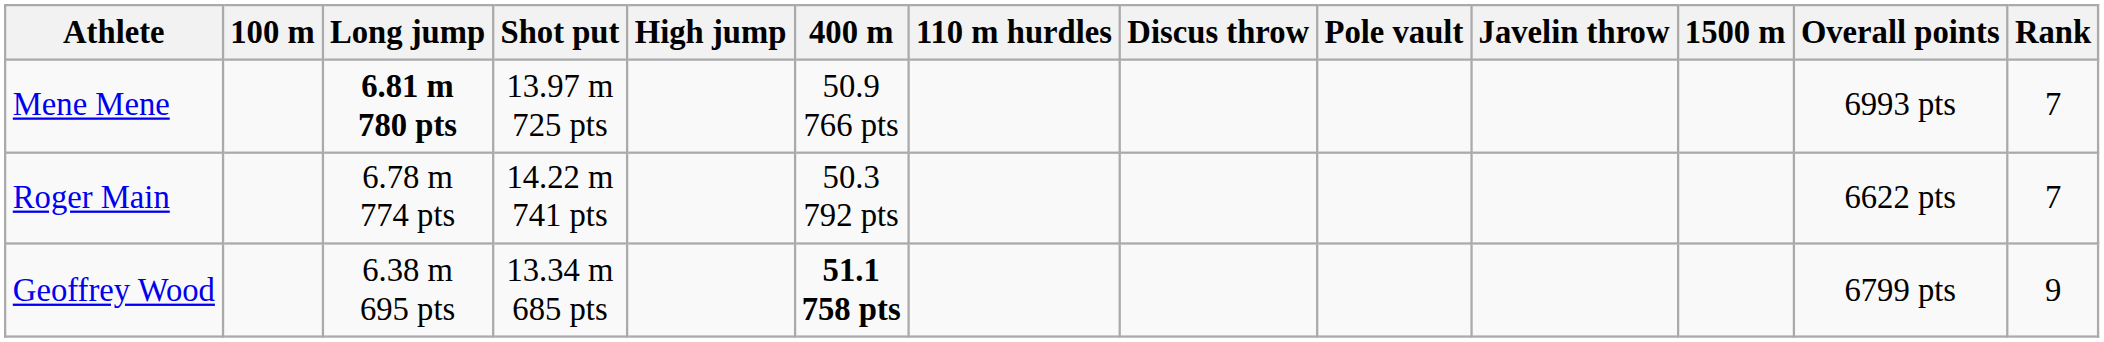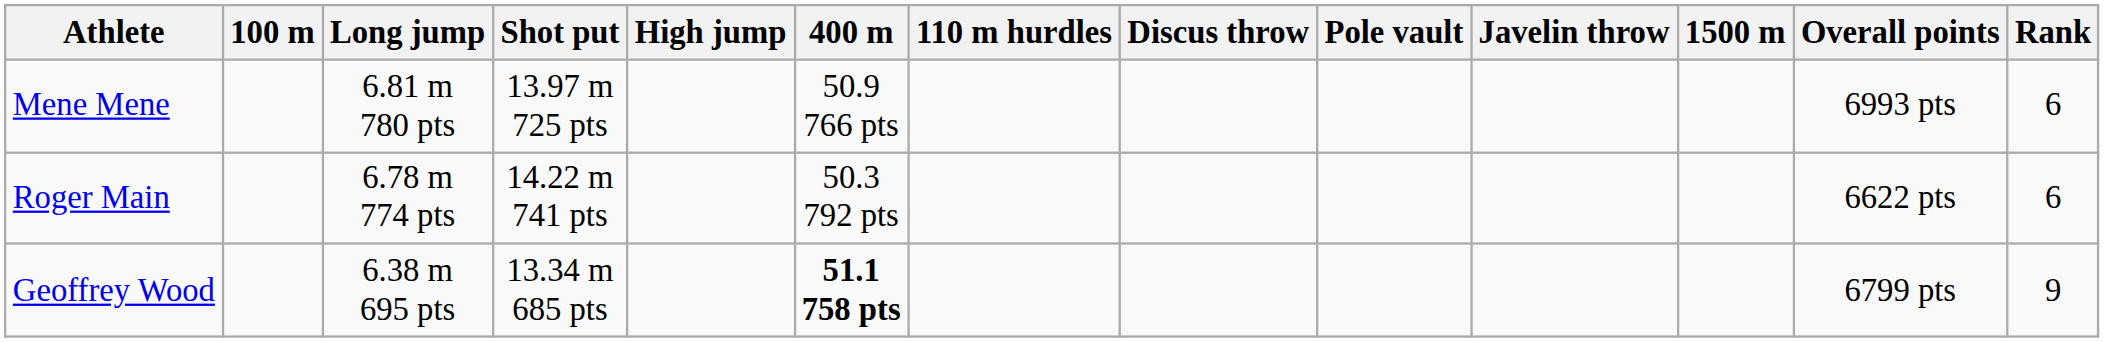Mene Mene | Long jump: bold -> normal
Mene Mene | Rank: 7 -> 6
Roger Main | Rank: 7 -> 6
